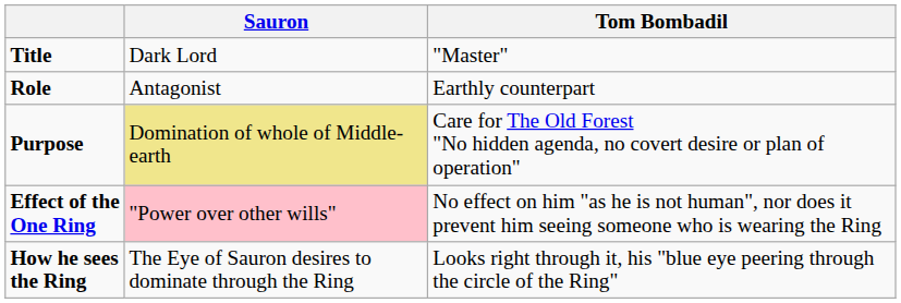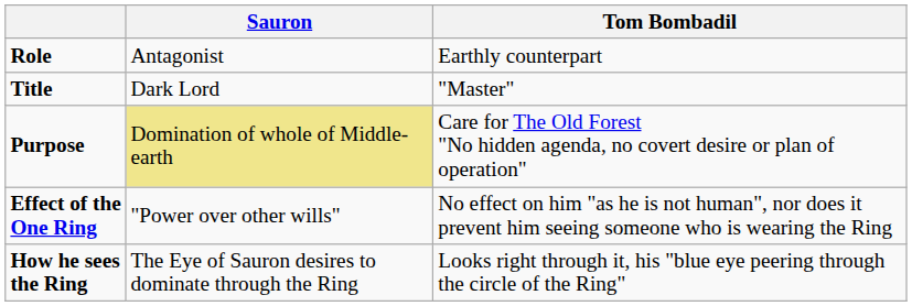rows swapped: Role <-> Title
Effect of the One Ring | Sauron: pink background -> no background
